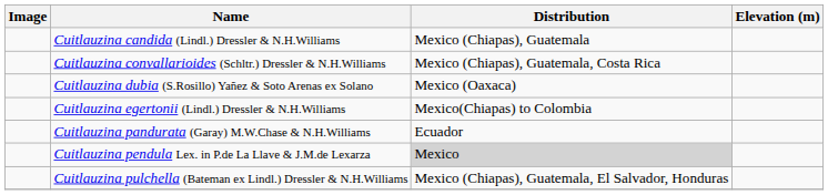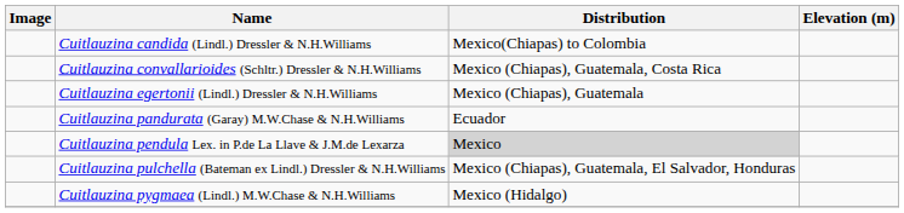Cuitlauzina candida (Lindl.) Dressler & N.H.Williams | Distribution: Mexico (Chiapas), Guatemala -> Mexico(Chiapas) to Colombia
- row: Cuitlauzina dubia (S.Rosillo) Yañez & Soto Arenas ex Solano | Mexico (Oaxaca)
Cuitlauzina egertonii (Lindl.) Dressler & N.H.Williams | Distribution: Mexico(Chiapas) to Colombia -> Mexico (Chiapas), Guatemala
+ row: Cuitlauzina pygmaea (Lindl.) M.W.Chase & N.H.Williams | Mexico (Hidalgo)
